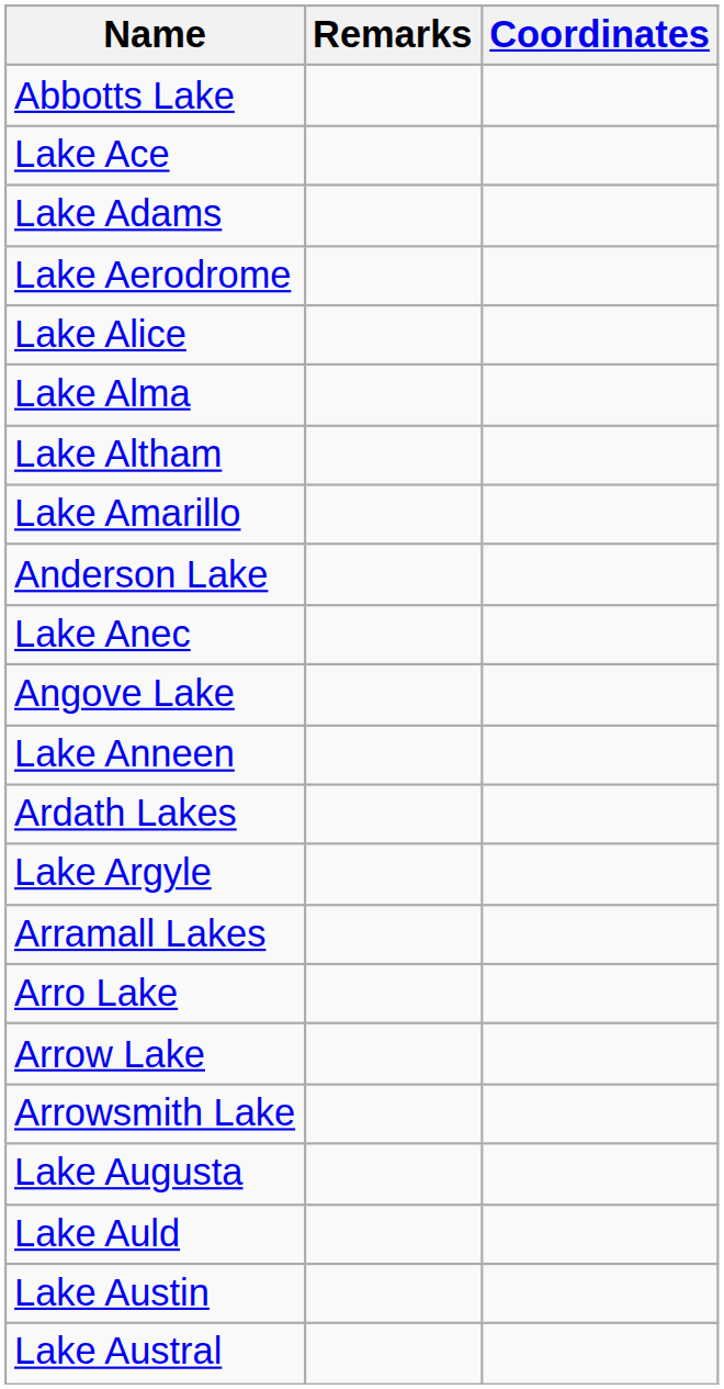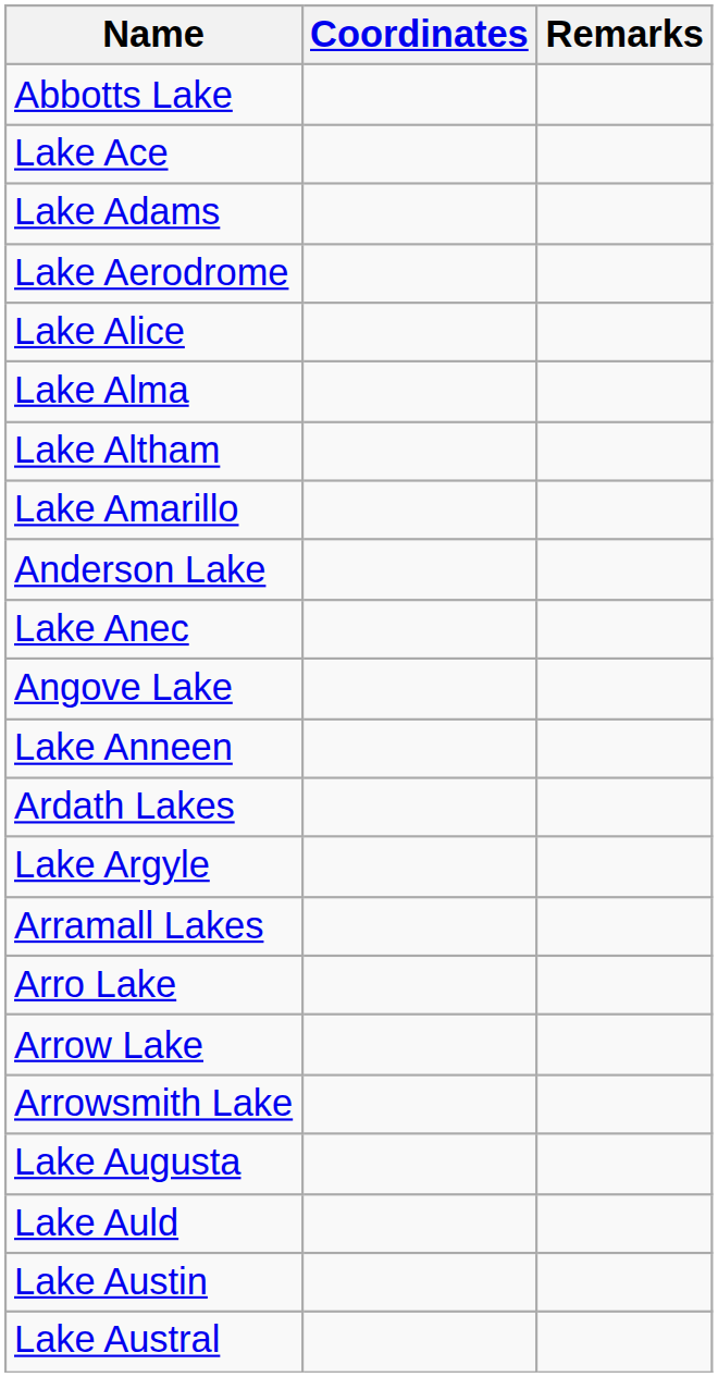columns swapped: Coordinates <-> Remarks
